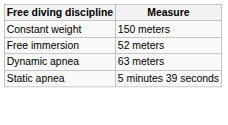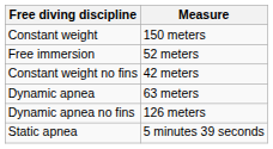+ row: Constant weight no fins | 42 meters
+ row: Dynamic apnea no fins | 126 meters
